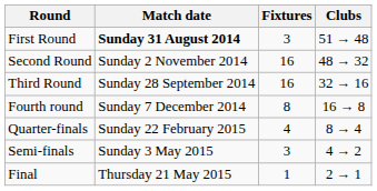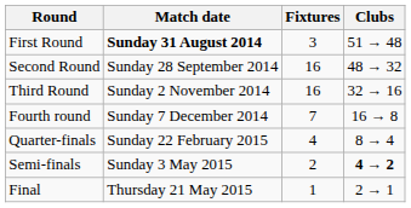Second Round | Match date: Sunday 2 November 2014 -> Sunday 28 September 2014
Third Round | Match date: Sunday 28 September 2014 -> Sunday 2 November 2014
Fourth round | Fixtures: 8 -> 7
Semi-finals | Fixtures: 3 -> 2
Semi-finals | Clubs: normal -> bold
